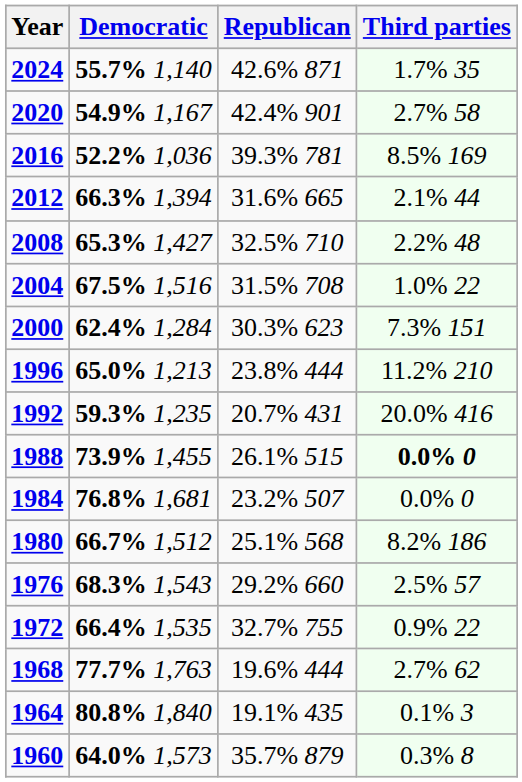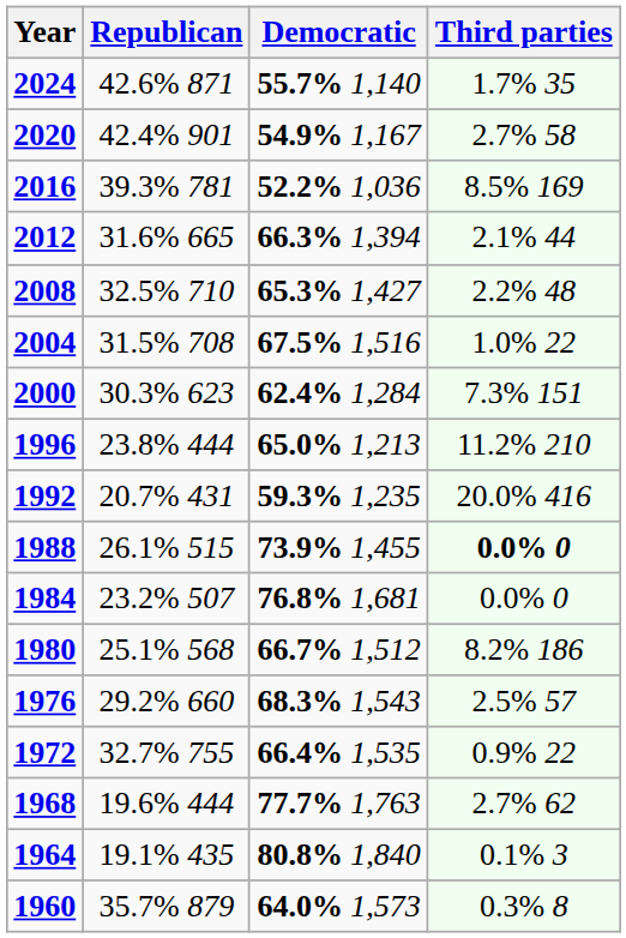columns swapped: Republican <-> Democratic
